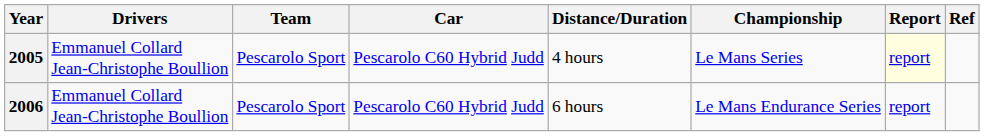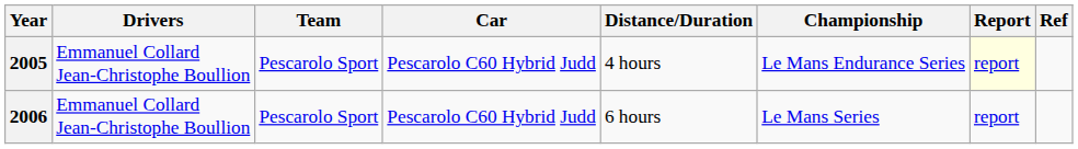2005 | Championship: Le Mans Series -> Le Mans Endurance Series
2006 | Championship: Le Mans Endurance Series -> Le Mans Series
